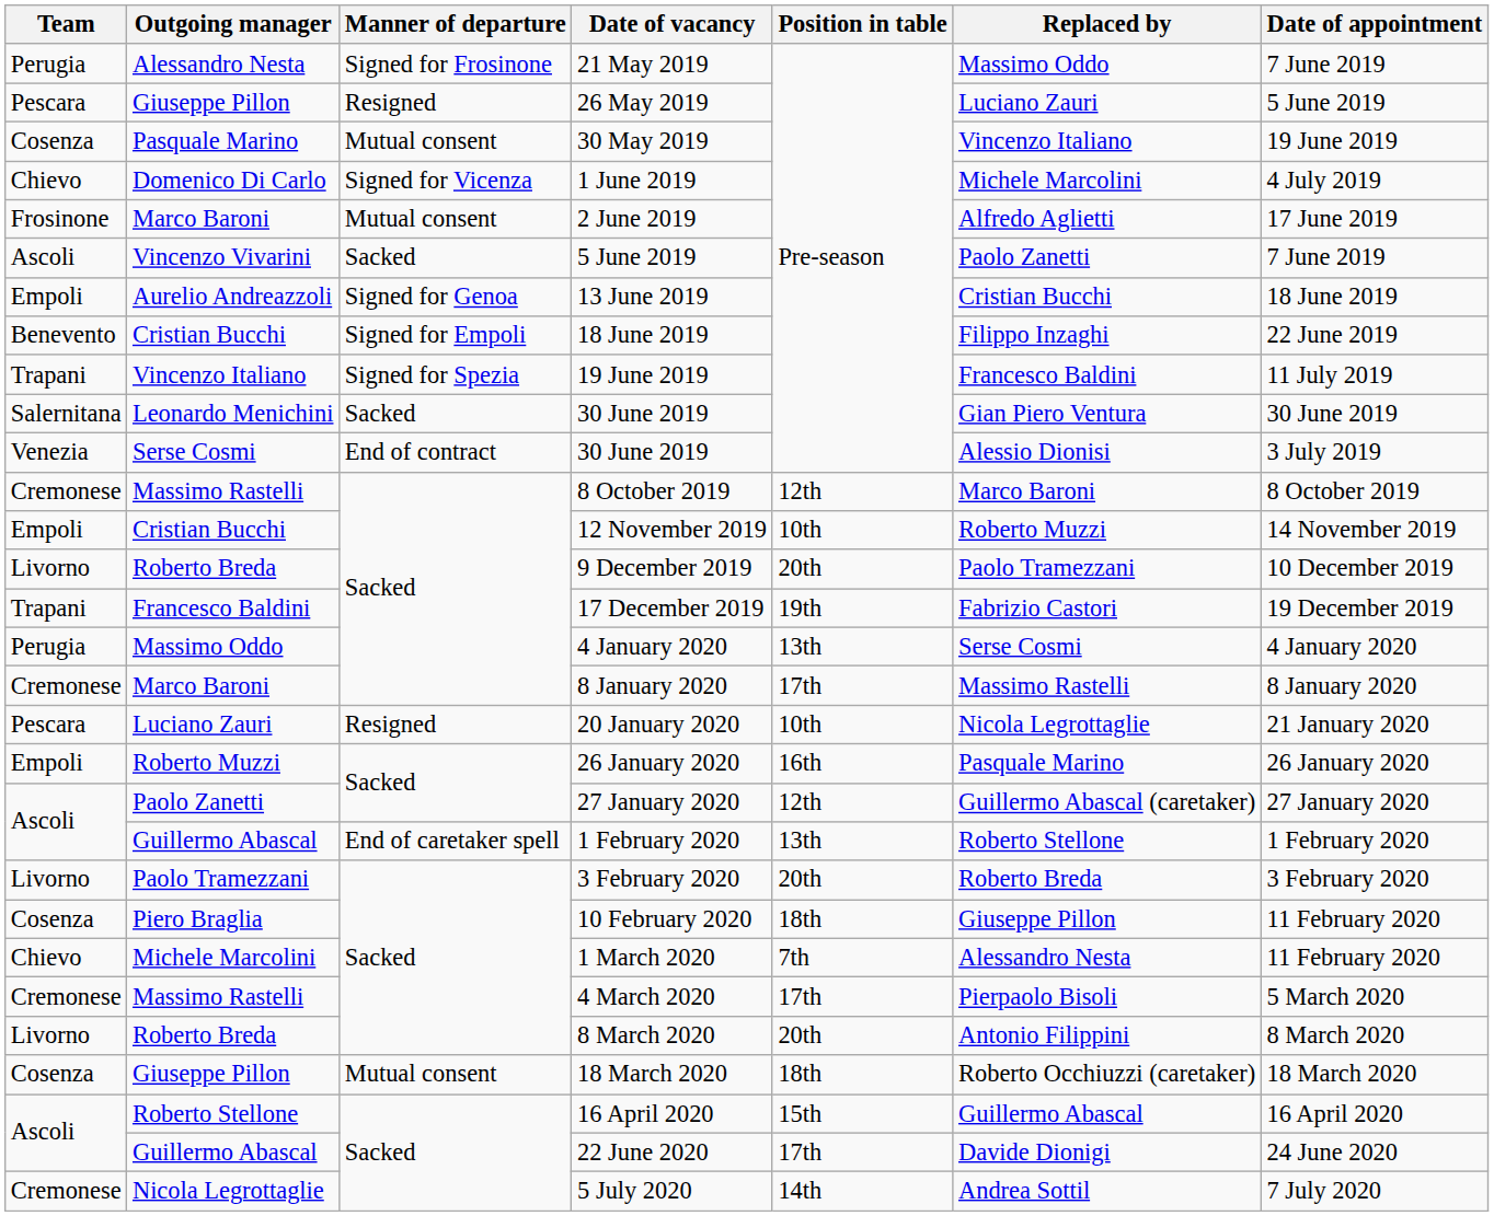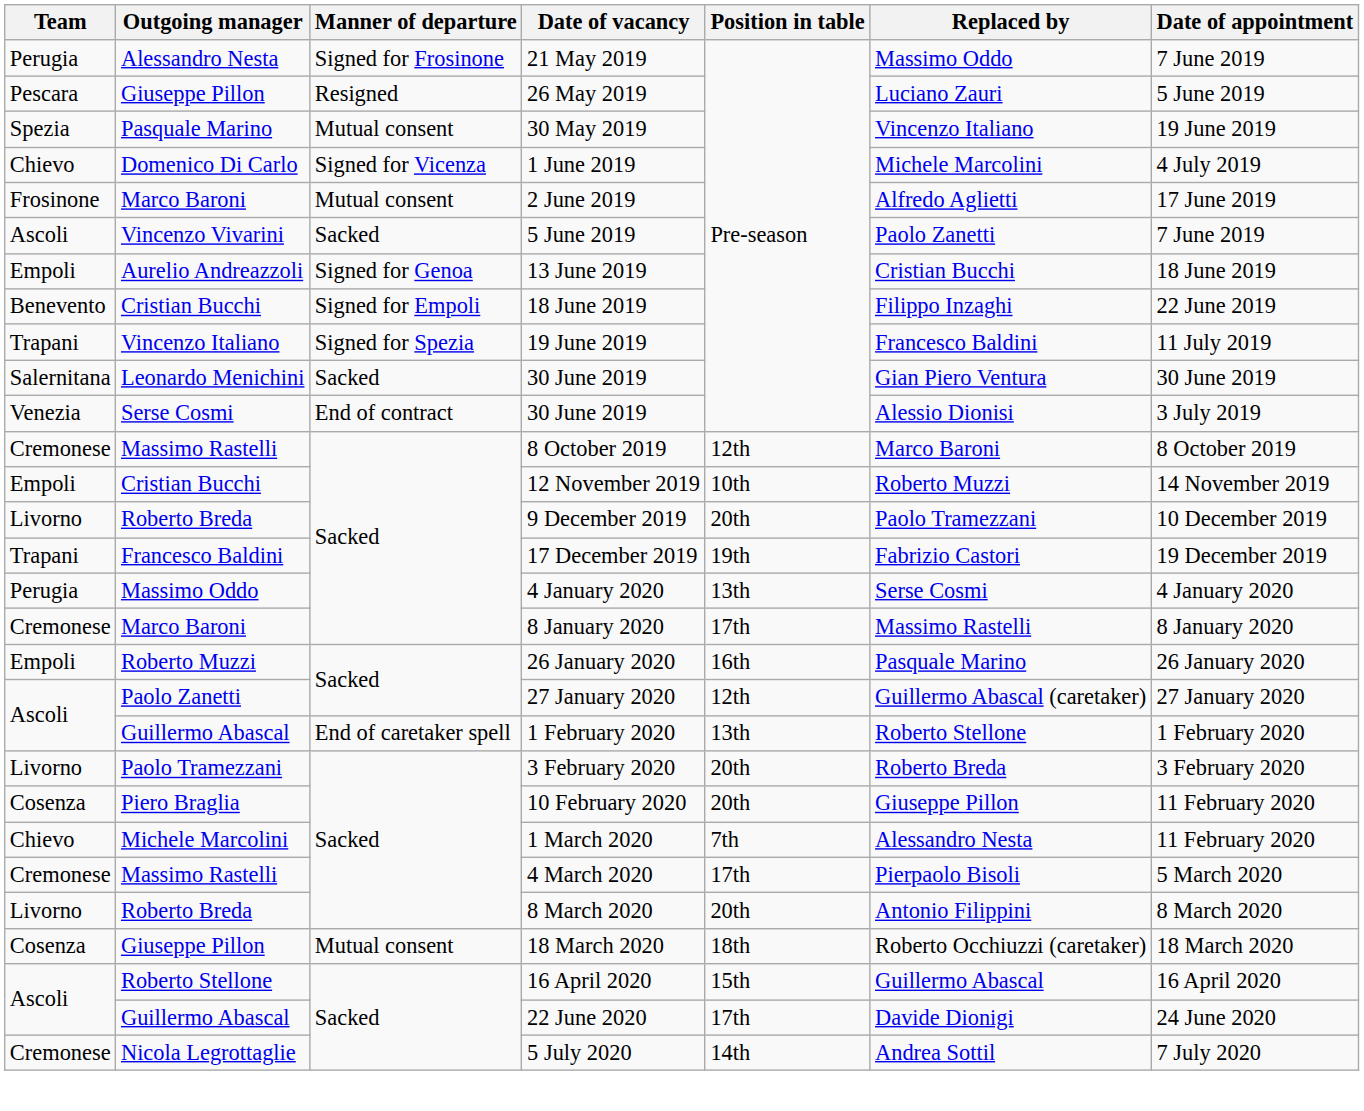30 May 2019 | Team: Cosenza -> Spezia
- row: Pescara | Luciano Zauri | Resigned | 20 January 2020 | 10th | Nicola Legrottaglie | 21 January 2020
10 February 2020 | Position in table: 18th -> 20th
